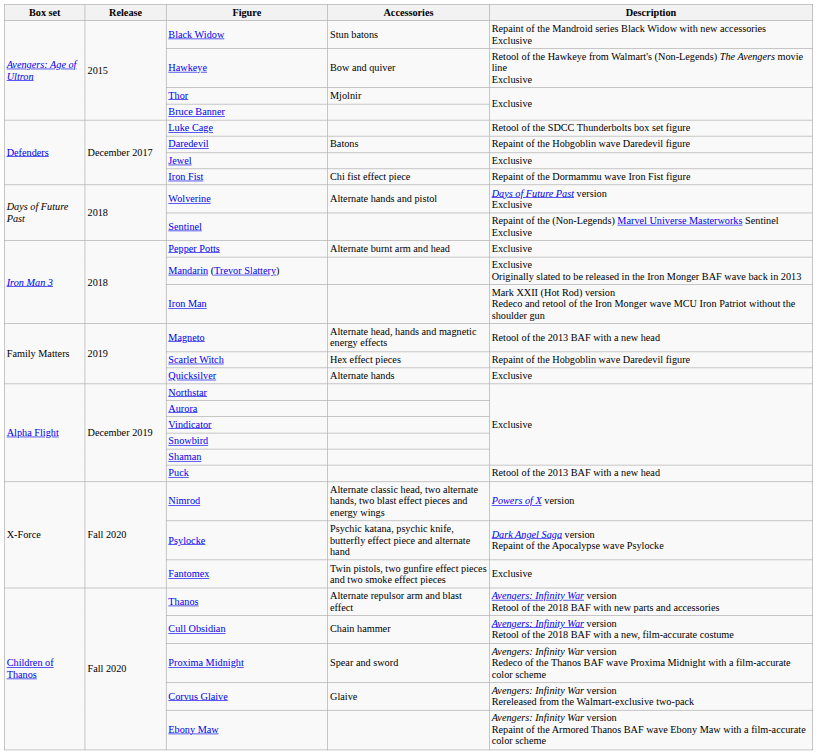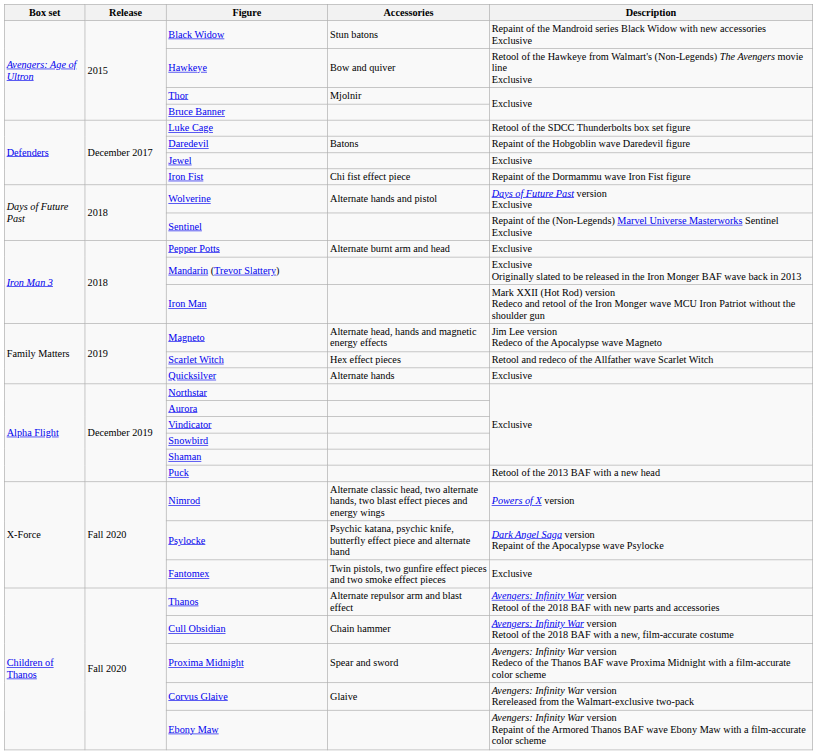Magneto | Description: Retool of the 2013 BAF with a new head -> Jim Lee version Redeco of the Apocalypse wave Magneto
Scarlet Witch | Description: Repaint of the Hobgoblin wave Daredevil figure -> Retool and redeco of the Allfather wave Scarlet Witch
